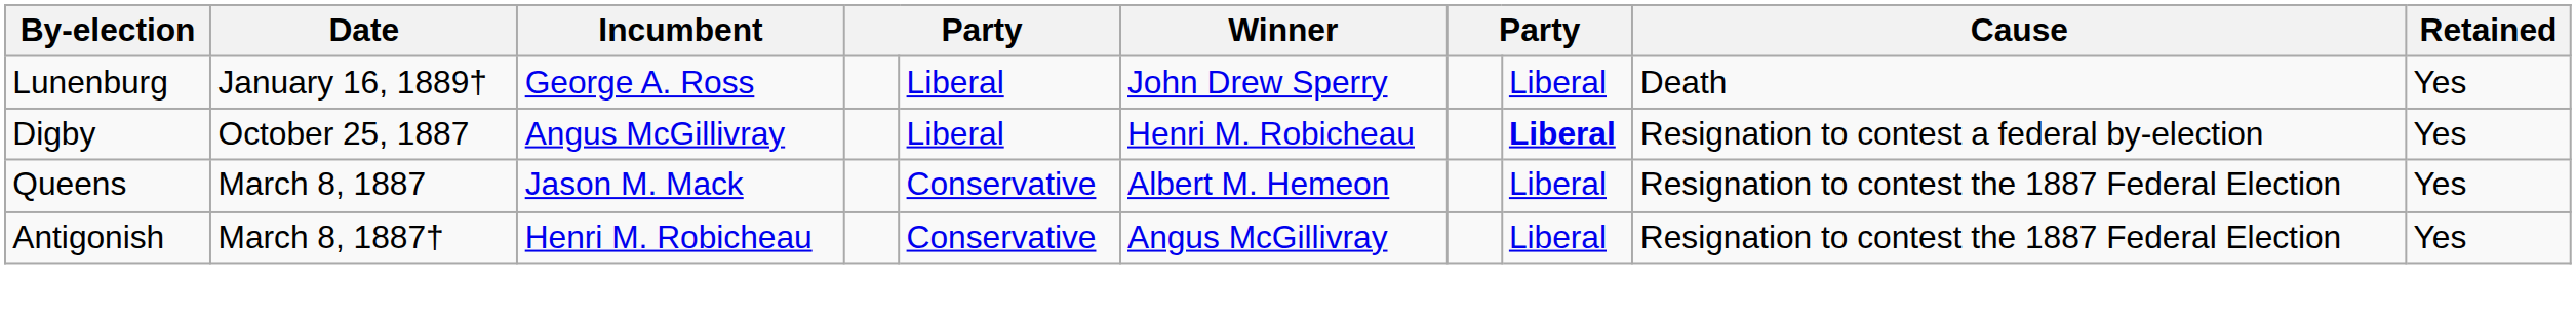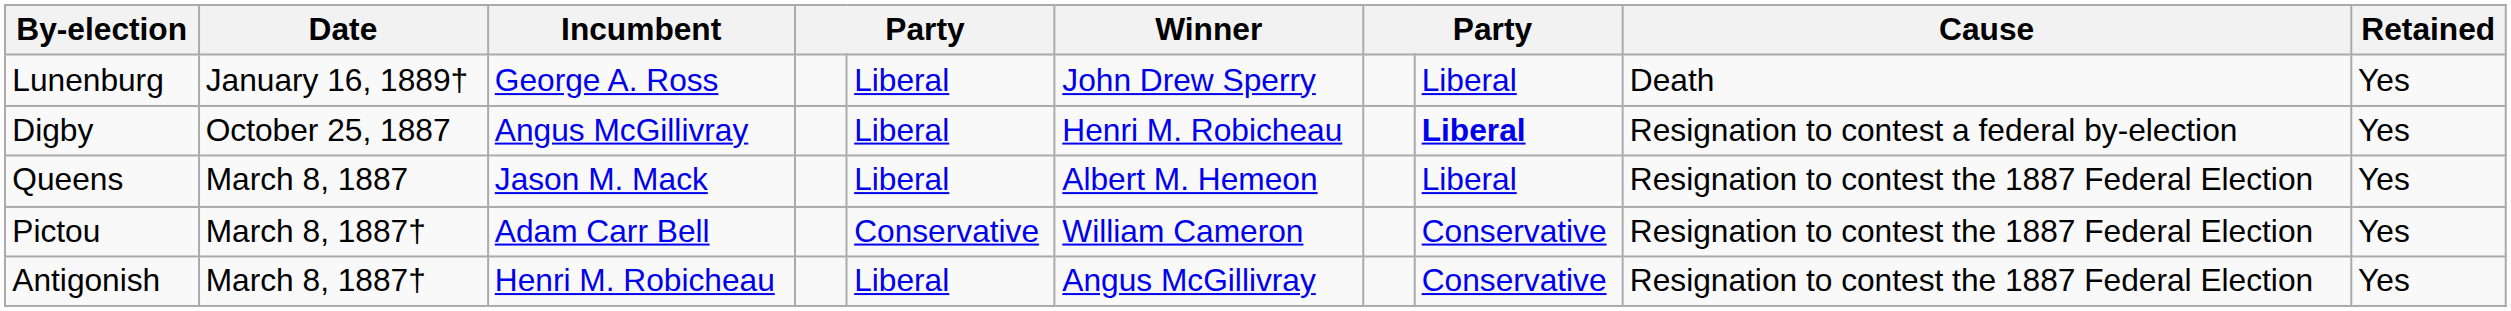Queens | column 5: Conservative -> Liberal
+ row: Pictou | March 8, 1887† | Adam Carr Bell | Conservative | William Cameron | Conservative | Resignation to contest the 1887 Federal Election | Yes
Antigonish | column 5: Conservative -> Liberal
Antigonish | column 8: Liberal -> Conservative
